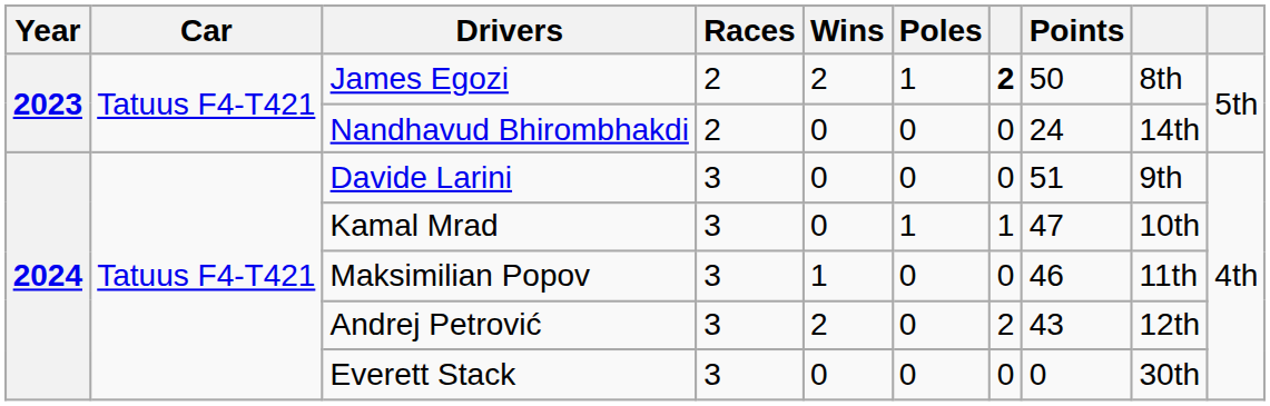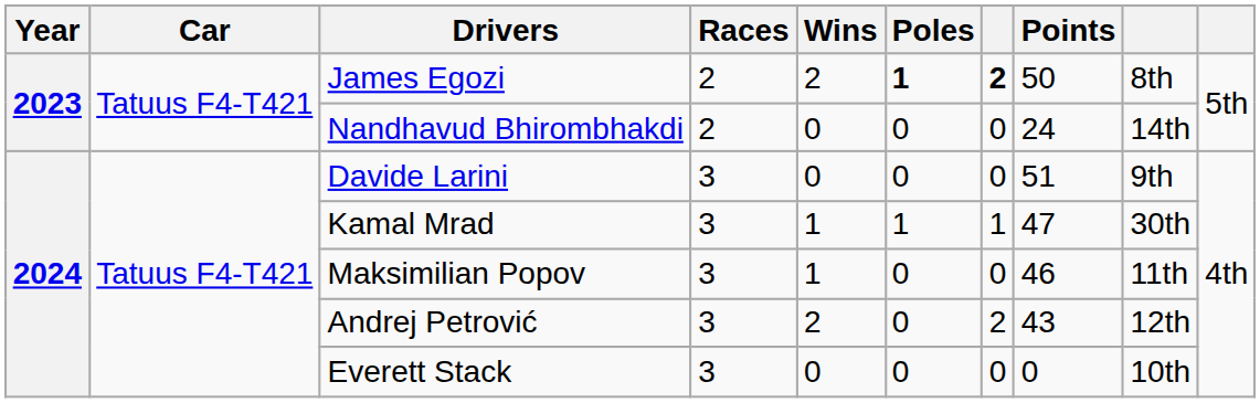James Egozi | Poles: normal -> bold
Kamal Mrad | Wins: 0 -> 1
Kamal Mrad | column 9: 10th -> 30th
Everett Stack | column 9: 30th -> 10th
